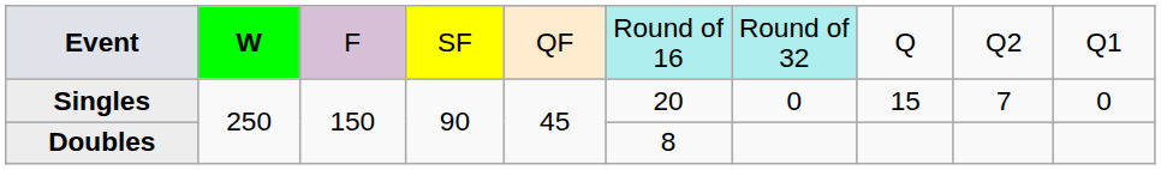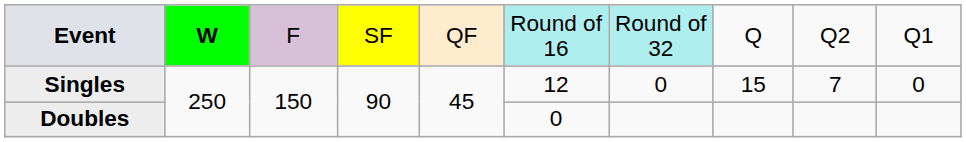Singles | column 6: 20 -> 12
Doubles | column 6: 8 -> 0
